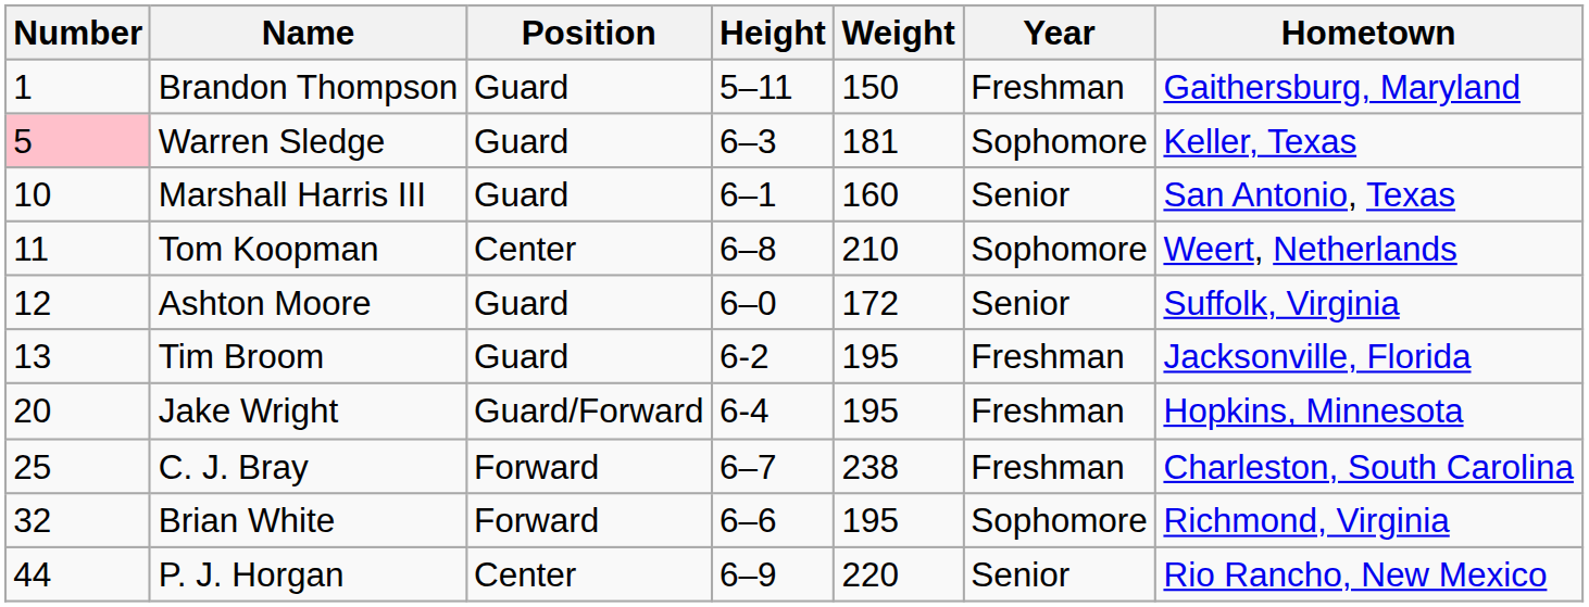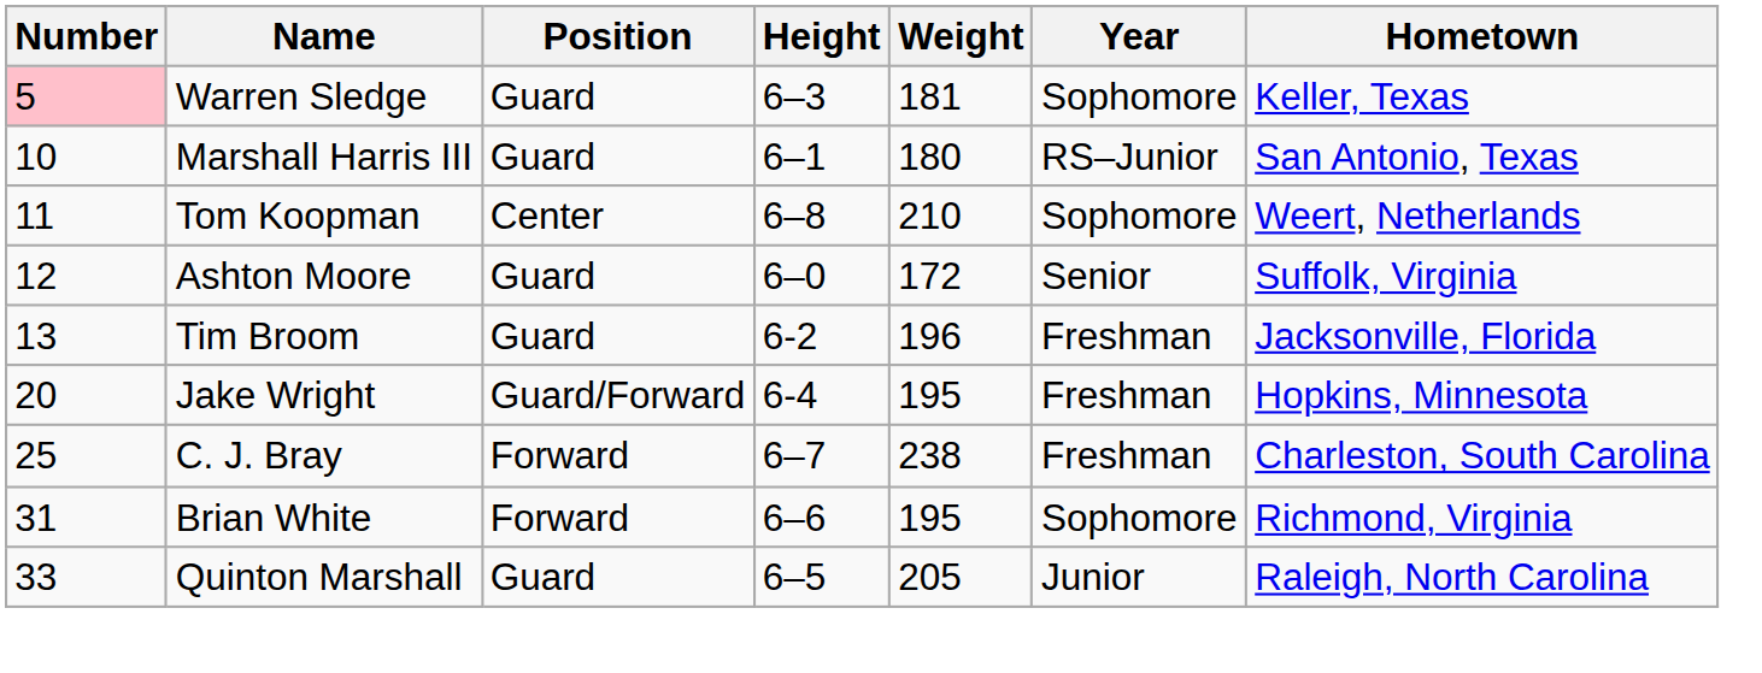- row: 1 | Brandon Thompson | Guard | 5–11 | 150 | Freshman | Gaithersburg, Maryland
Marshall Harris III | Weight: 160 -> 180
Marshall Harris III | Year: Senior -> RS–Junior
Tim Broom | Weight: 195 -> 196
Brian White | Number: 32 -> 31
+ row: 33 | Quinton Marshall | Guard | 6–5 | 205 | Junior | Raleigh, North Carolina
- row: 44 | P. J. Horgan | Center | 6–9 | 220 | Senior | Rio Rancho, New Mexico
